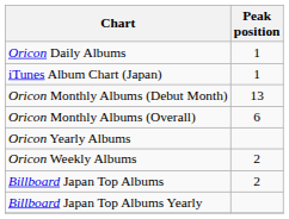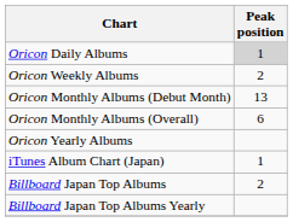Oricon Daily Albums | Peak position: no background -> lightgrey background
rows swapped: Oricon Weekly Albums <-> iTunes Album Chart (Japan)
